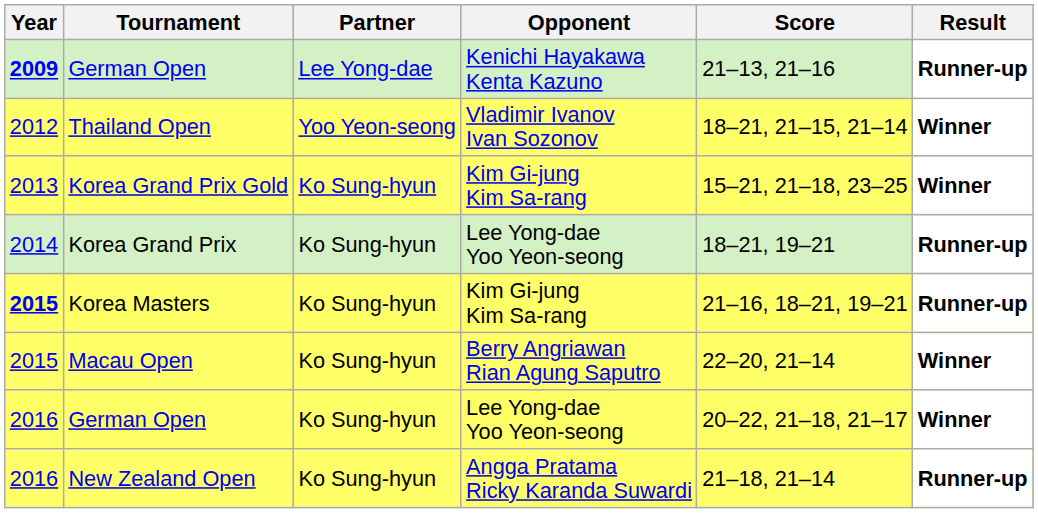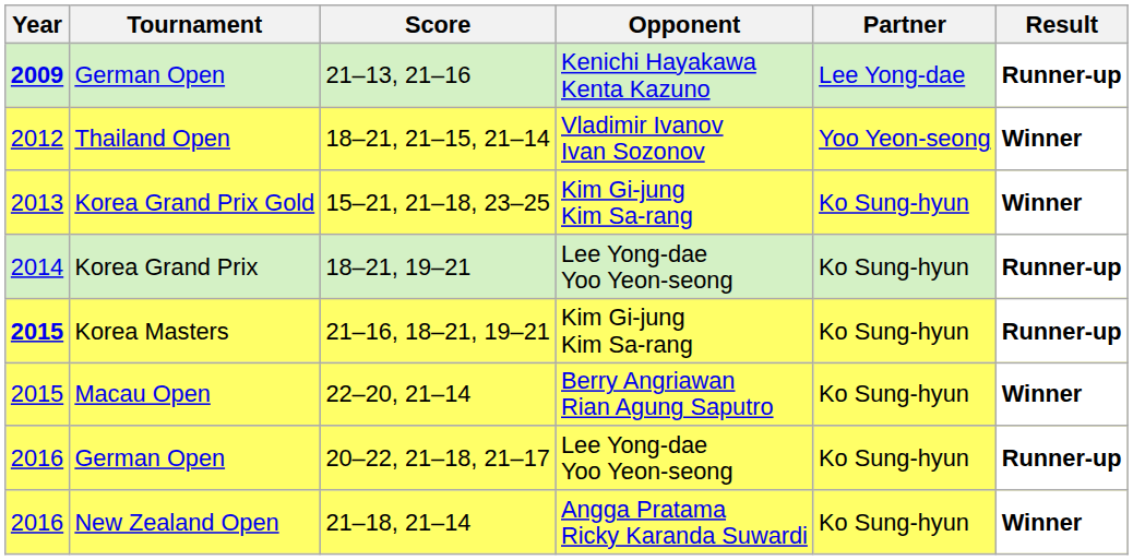columns swapped: Partner <-> Score
German Open / Lee Yong-dae Yoo Yeon-seong | Result: Winner -> Runner-up
New Zealand Open | Result: Runner-up -> Winner
